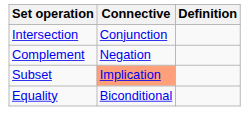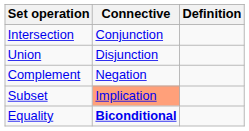+ row: Union | Disjunction
Equality | Connective: normal -> bold
